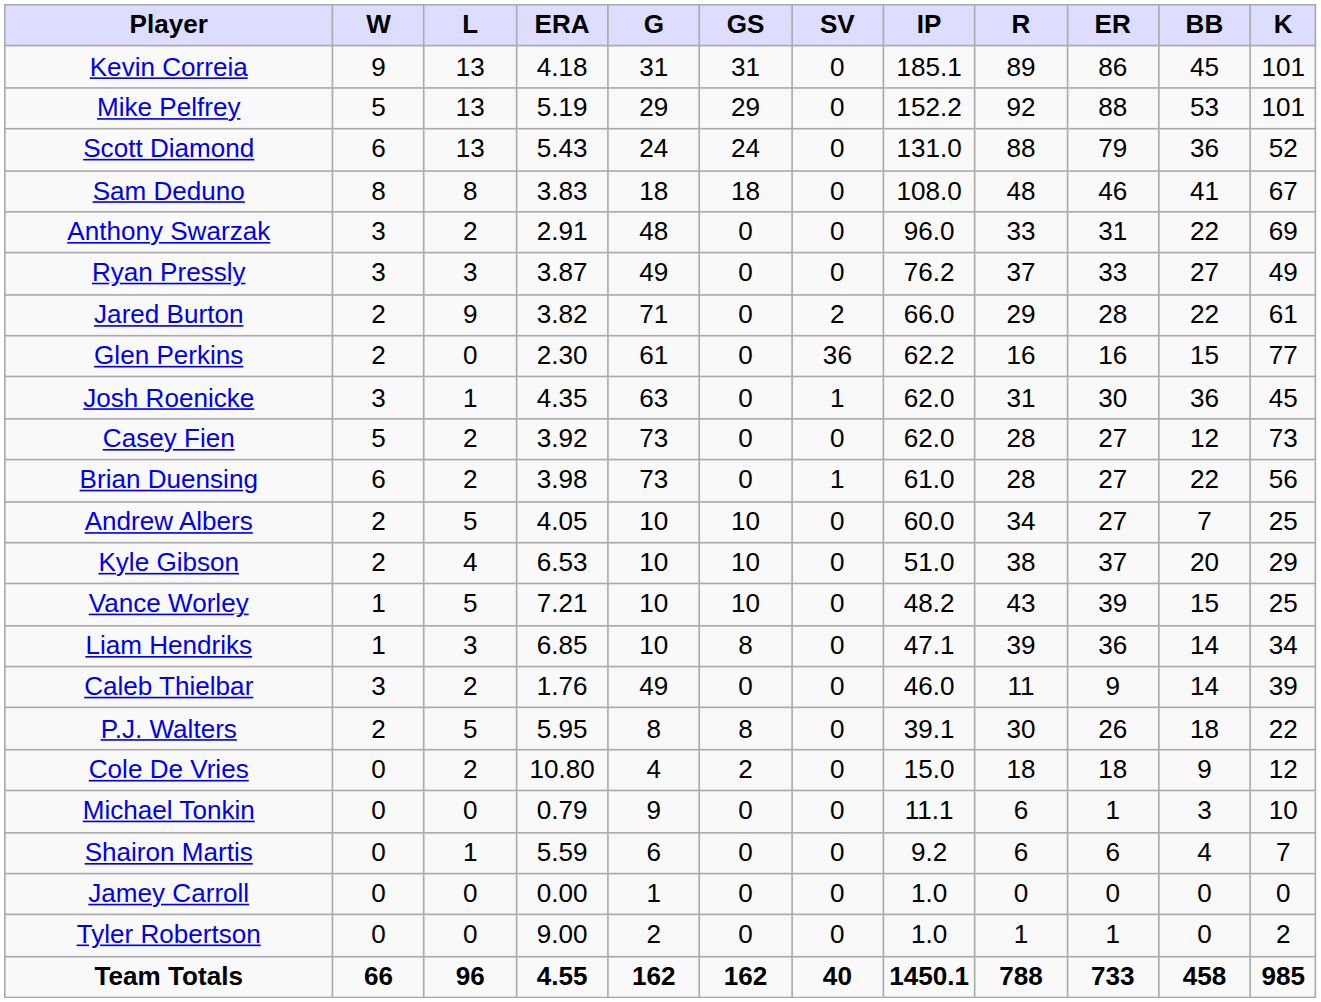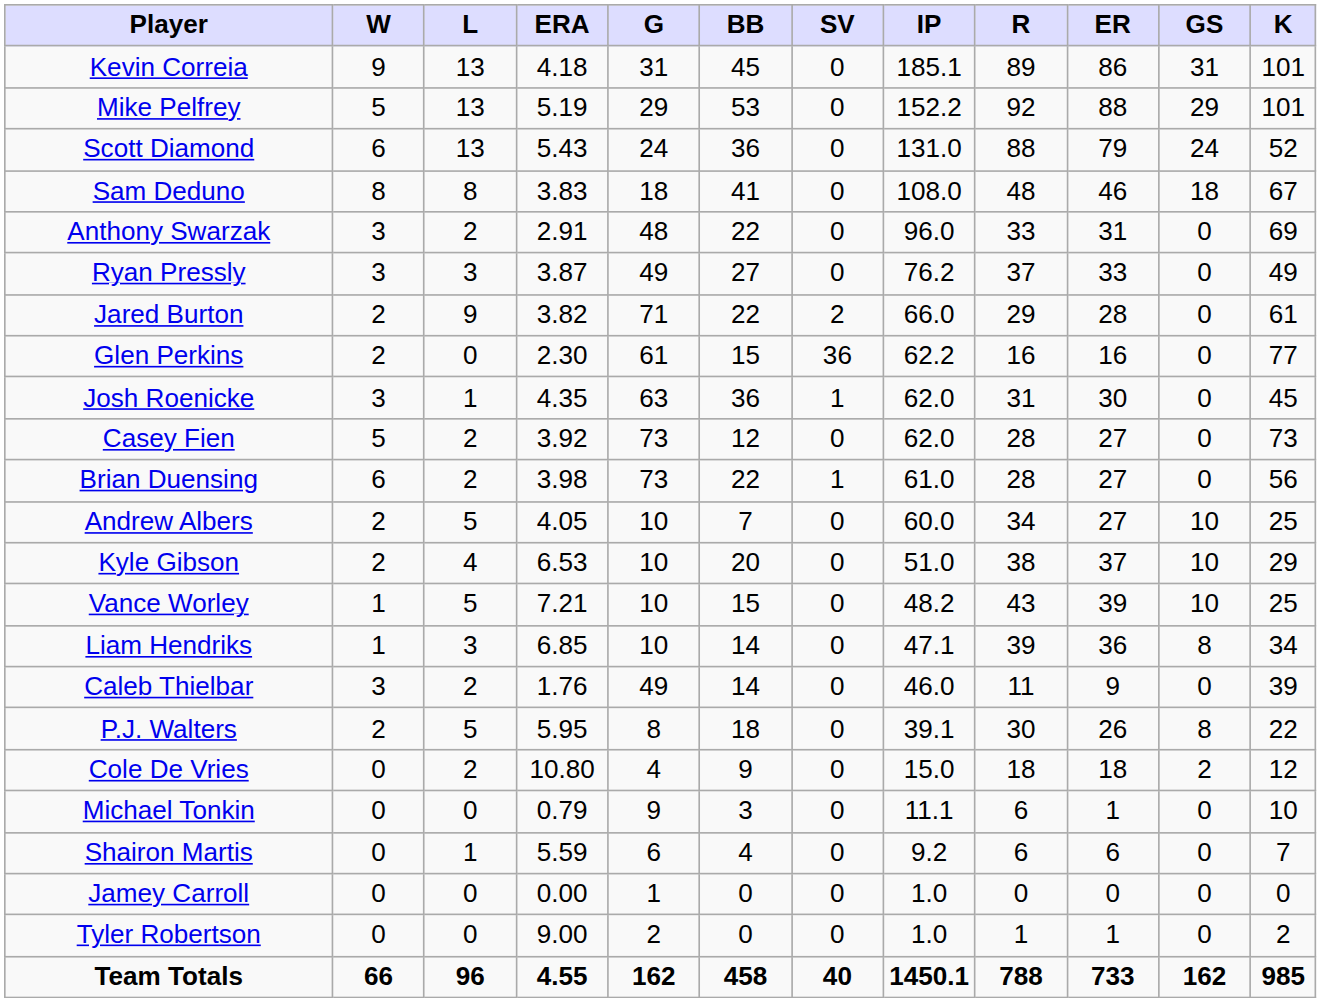columns swapped: GS <-> BB
